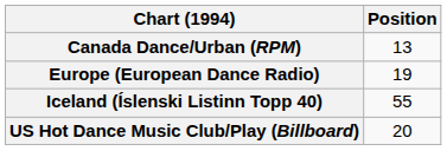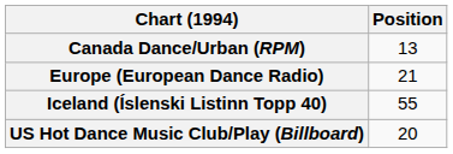Europe (European Dance Radio) | Position: 19 -> 21
